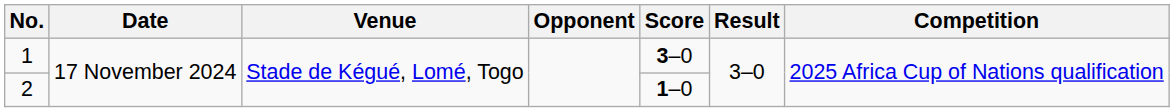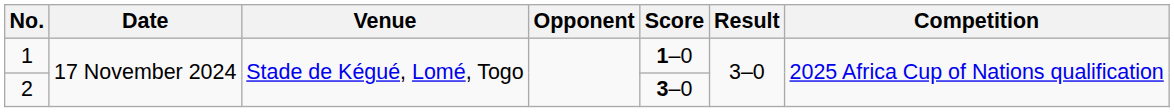1 | Score: 3–0 -> 1–0
2 | Score: 1–0 -> 3–0
